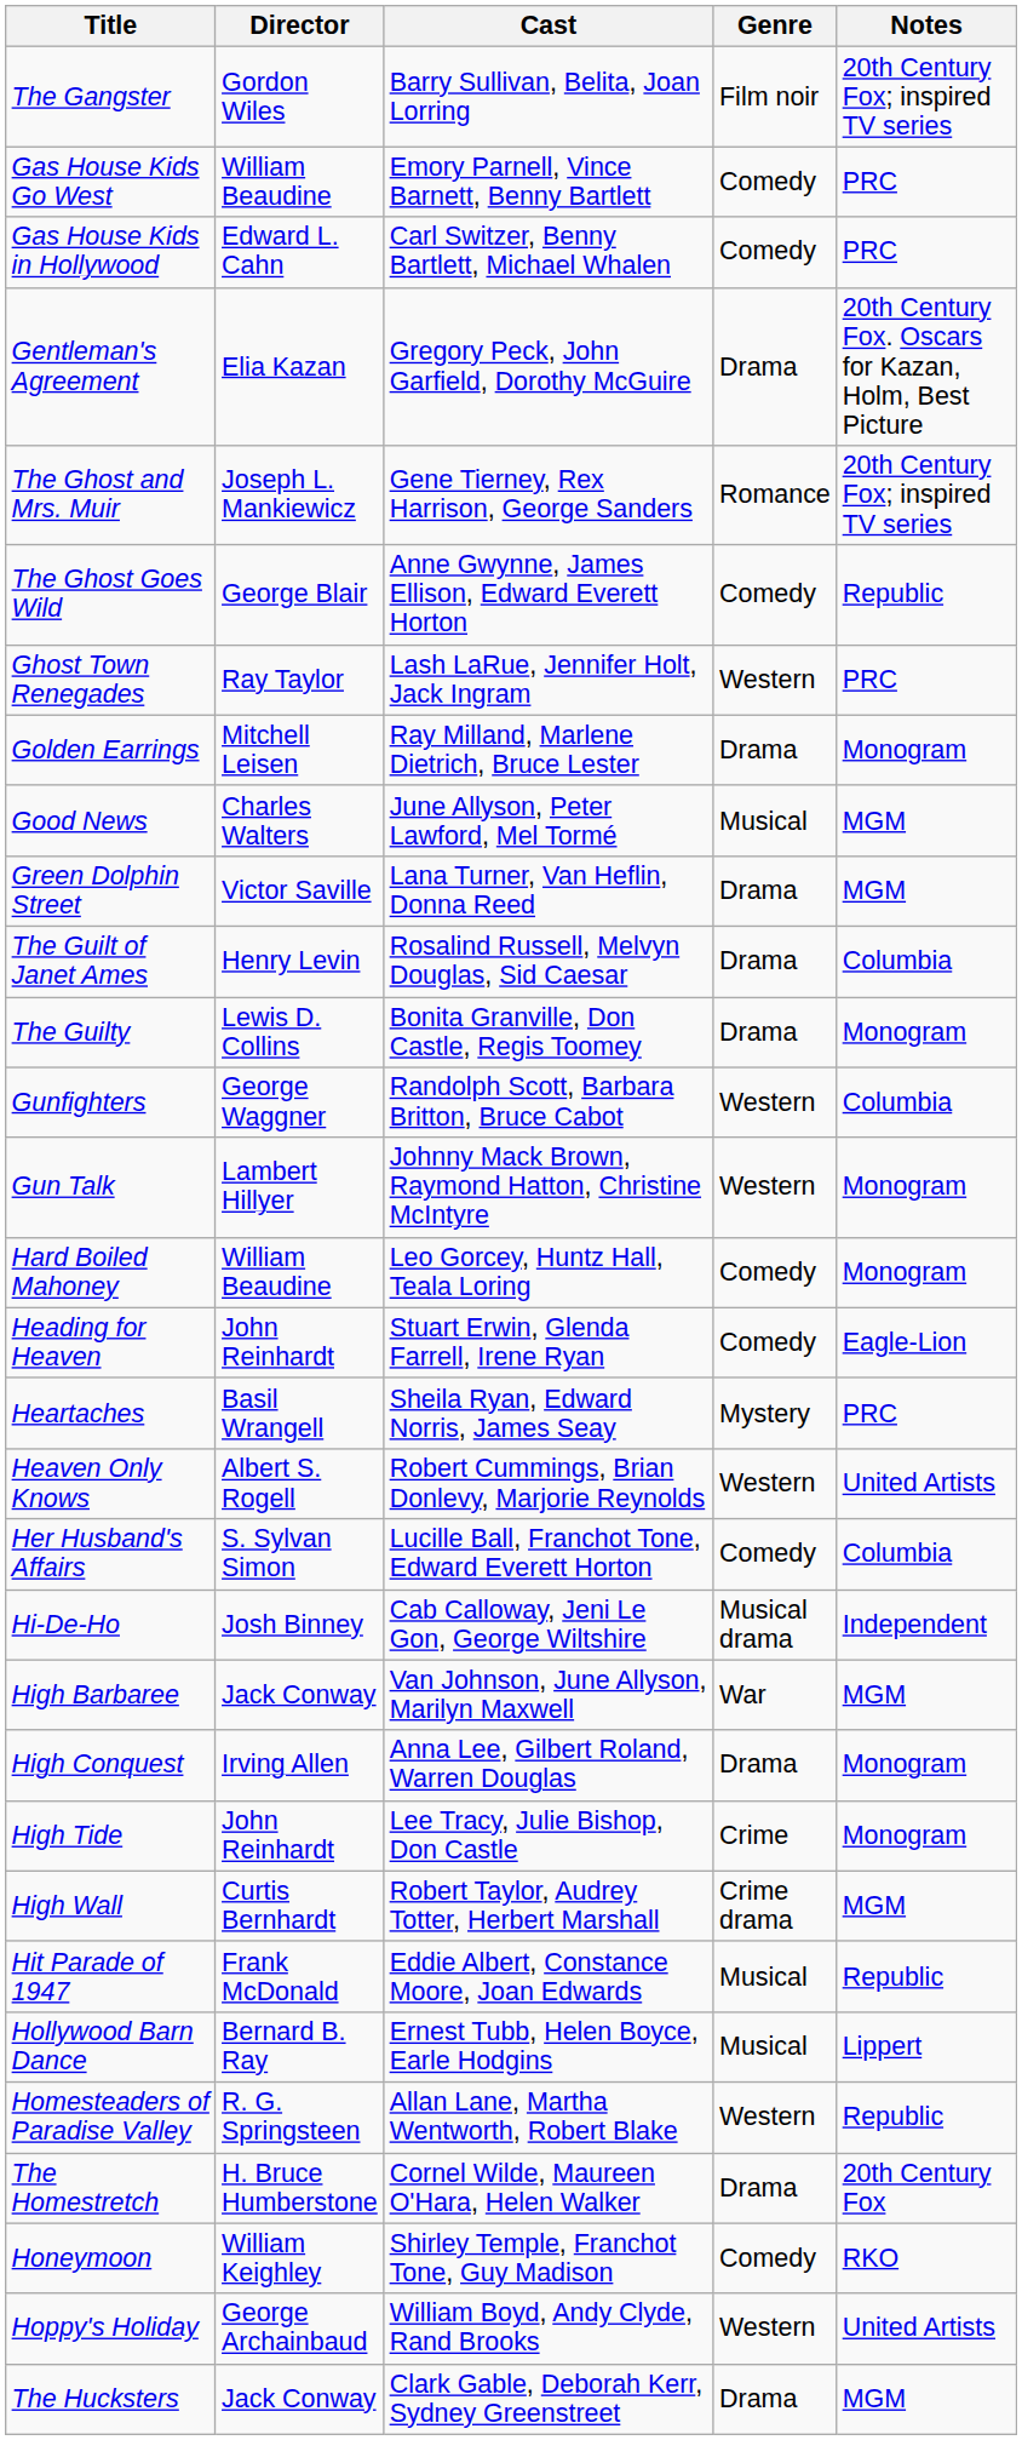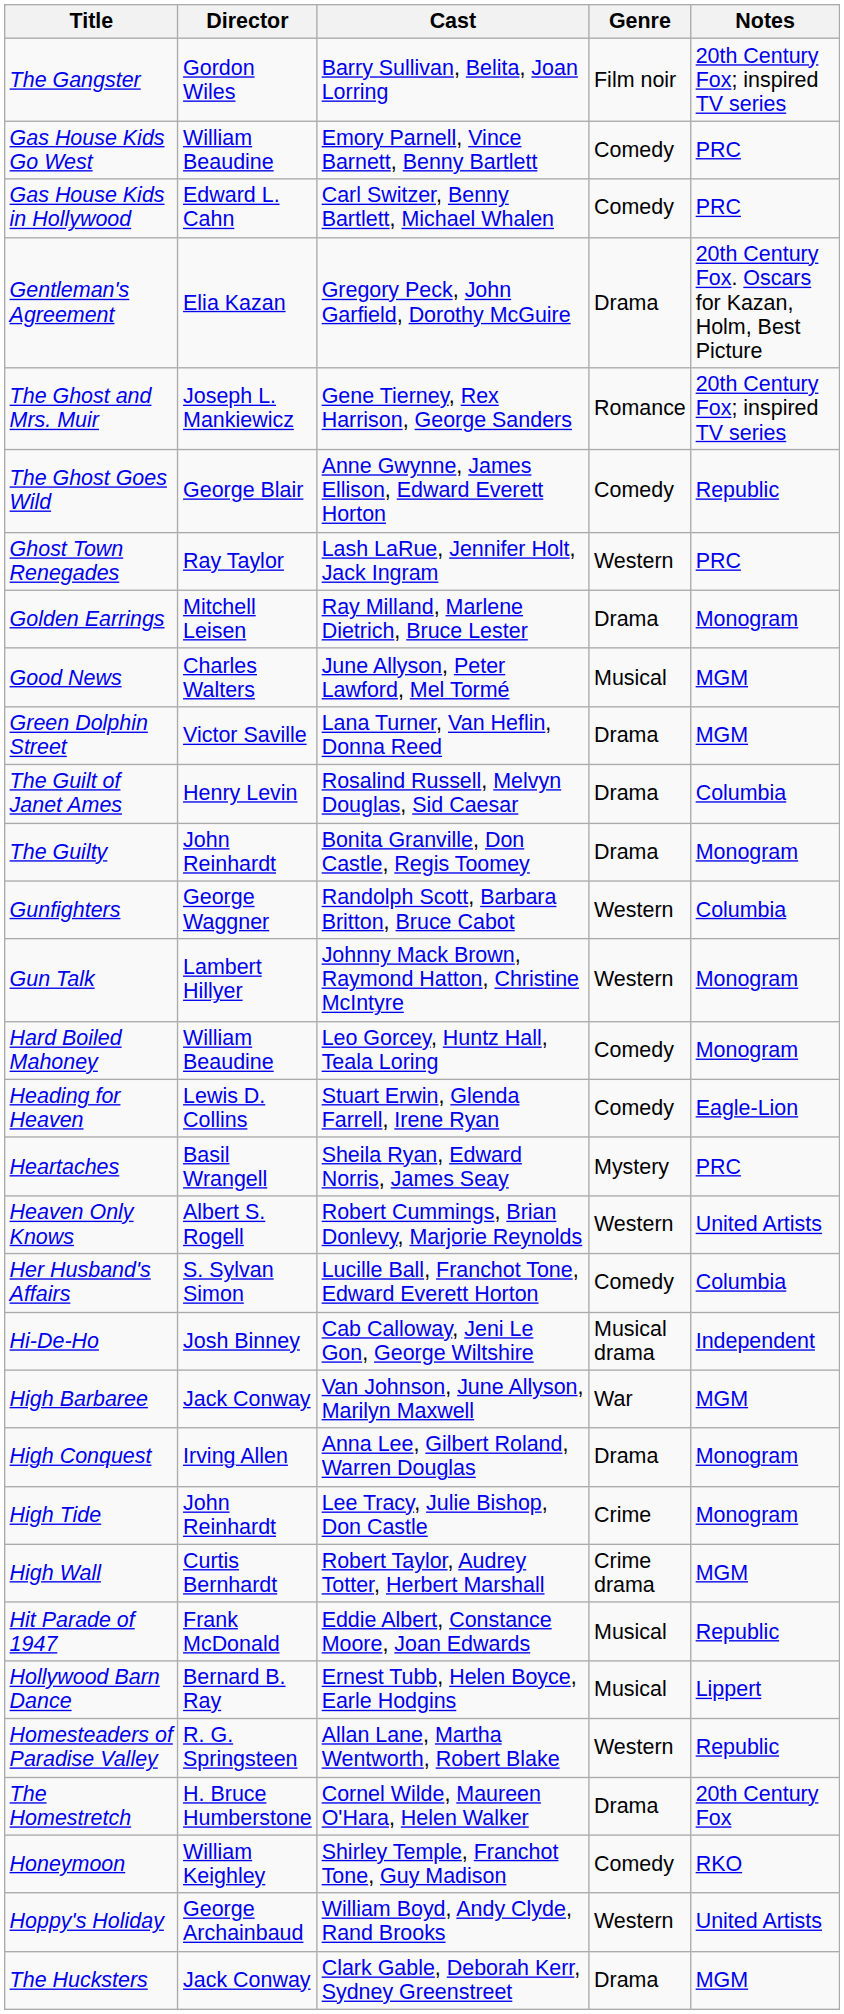The Guilty | Director: Lewis D. Collins -> John Reinhardt
Heading for Heaven | Director: John Reinhardt -> Lewis D. Collins
